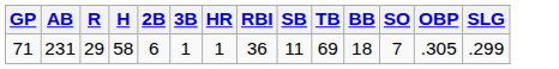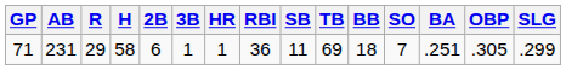+ column: BA | .251
